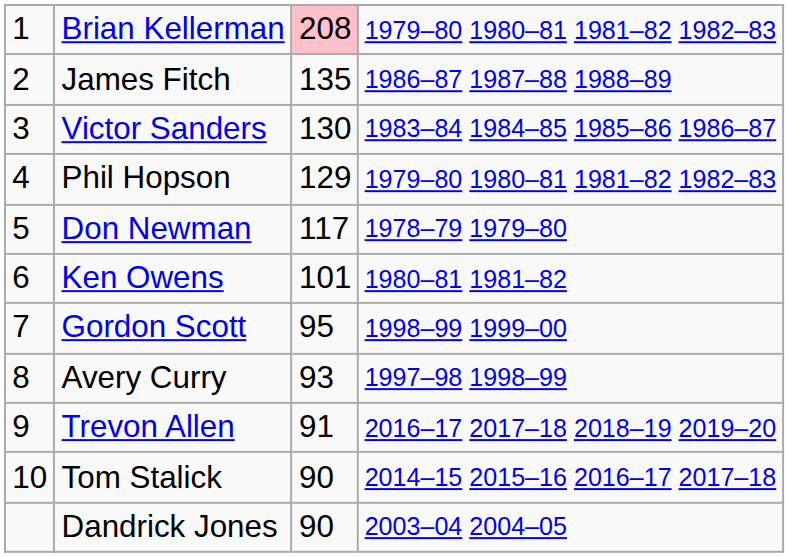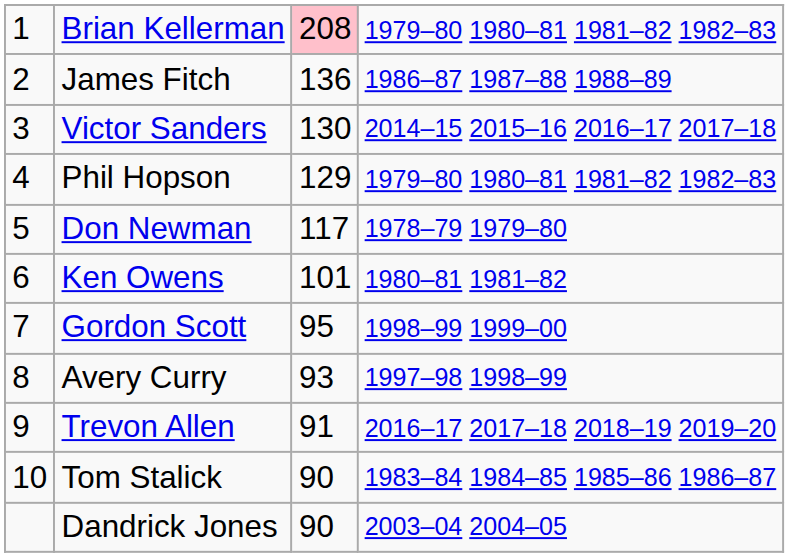James Fitch | column 3: 135 -> 136
Victor Sanders | column 4: 1983–84 1984–85 1985–86 1986–87 -> 2014–15 2015–16 2016–17 2017–18
Tom Stalick | column 4: 2014–15 2015–16 2016–17 2017–18 -> 1983–84 1984–85 1985–86 1986–87
